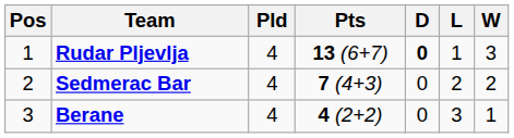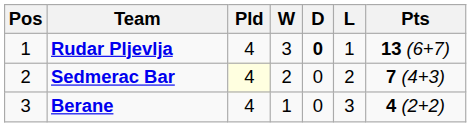columns swapped: W <-> Pts
Sedmerac Bar | Pld: no background -> lightyellow background
